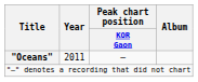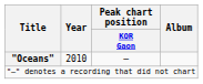"Oceans" | Year: 2011 -> 2010
